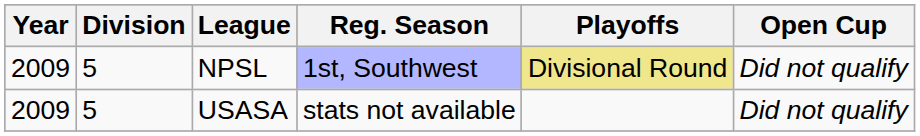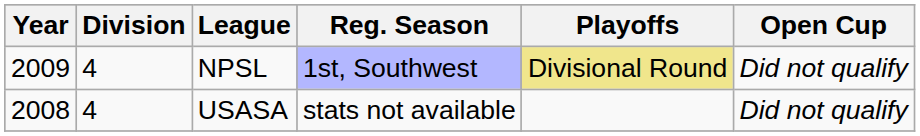NPSL | Division: 5 -> 4
USASA | Year: 2009 -> 2008
USASA | Division: 5 -> 4
